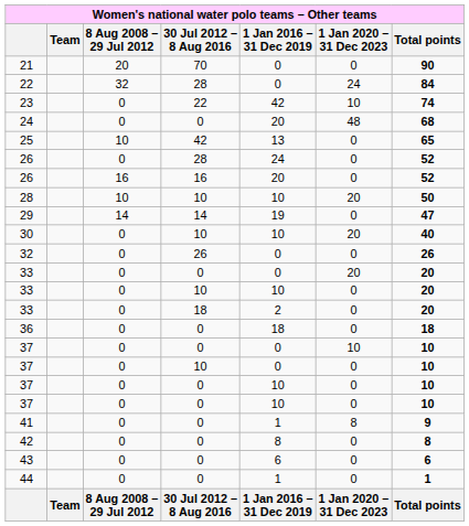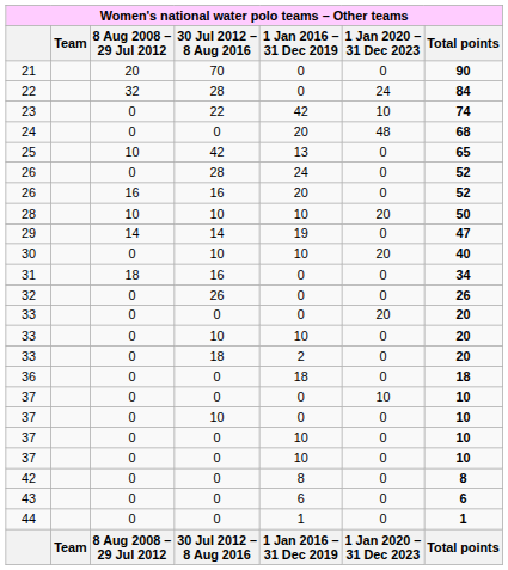+ row: 31 | 18 | 16 | 0 | 0 | 34
- row: 41 | 0 | 0 | 1 | 8 | 9
